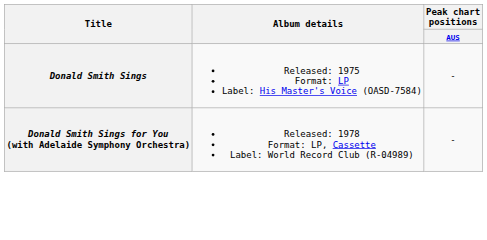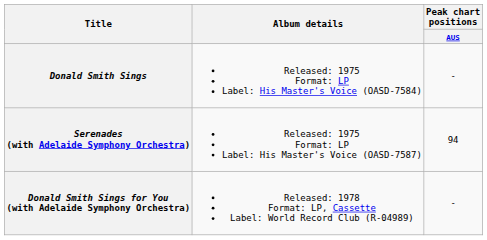+ row: Serenades (with Adelaide Symphony Orchestra) | Released: 1975 Format: LP Label: His Master's Voice (OASD-7587) | 94
